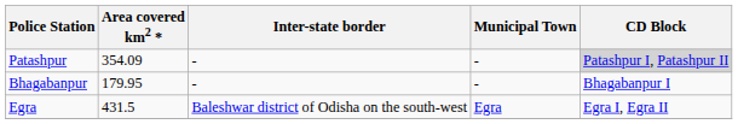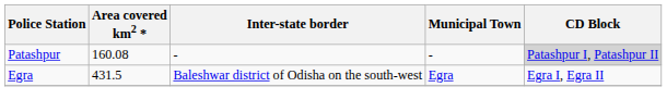Patashpur | Area covered km2 *: 354.09 -> 160.08
- row: Bhagabanpur | 179.95 | - | - | Bhagabanpur I
